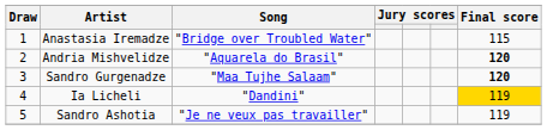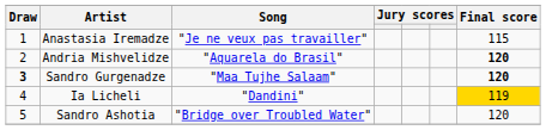Anastasia Iremadze | Song: "Bridge over Troubled Water" -> "Je ne veux pas travailler"
Sandro Gurgenadze | Draw: normal -> bold
Sandro Ashotia | Song: "Je ne veux pas travailler" -> "Bridge over Troubled Water"
Sandro Ashotia | Final score: 119 -> 120
